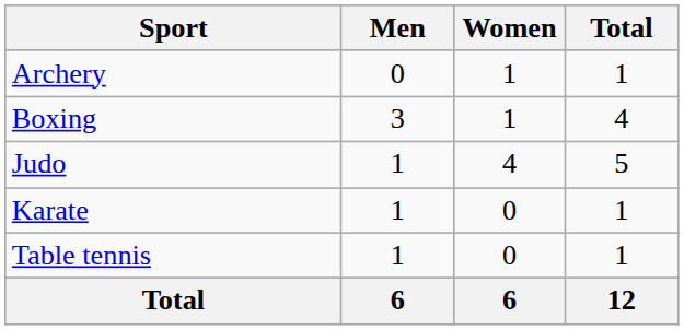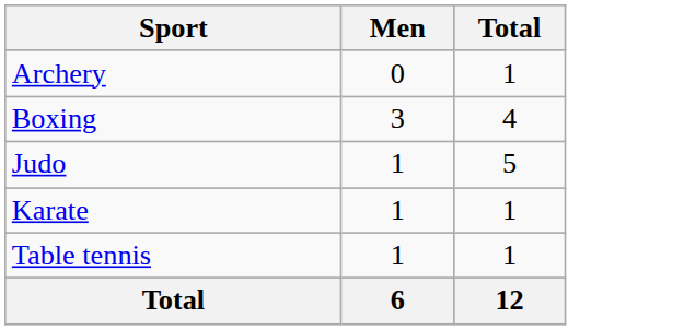- column: Women | 1 | 1 | 4 | 0 | 0 | 6
